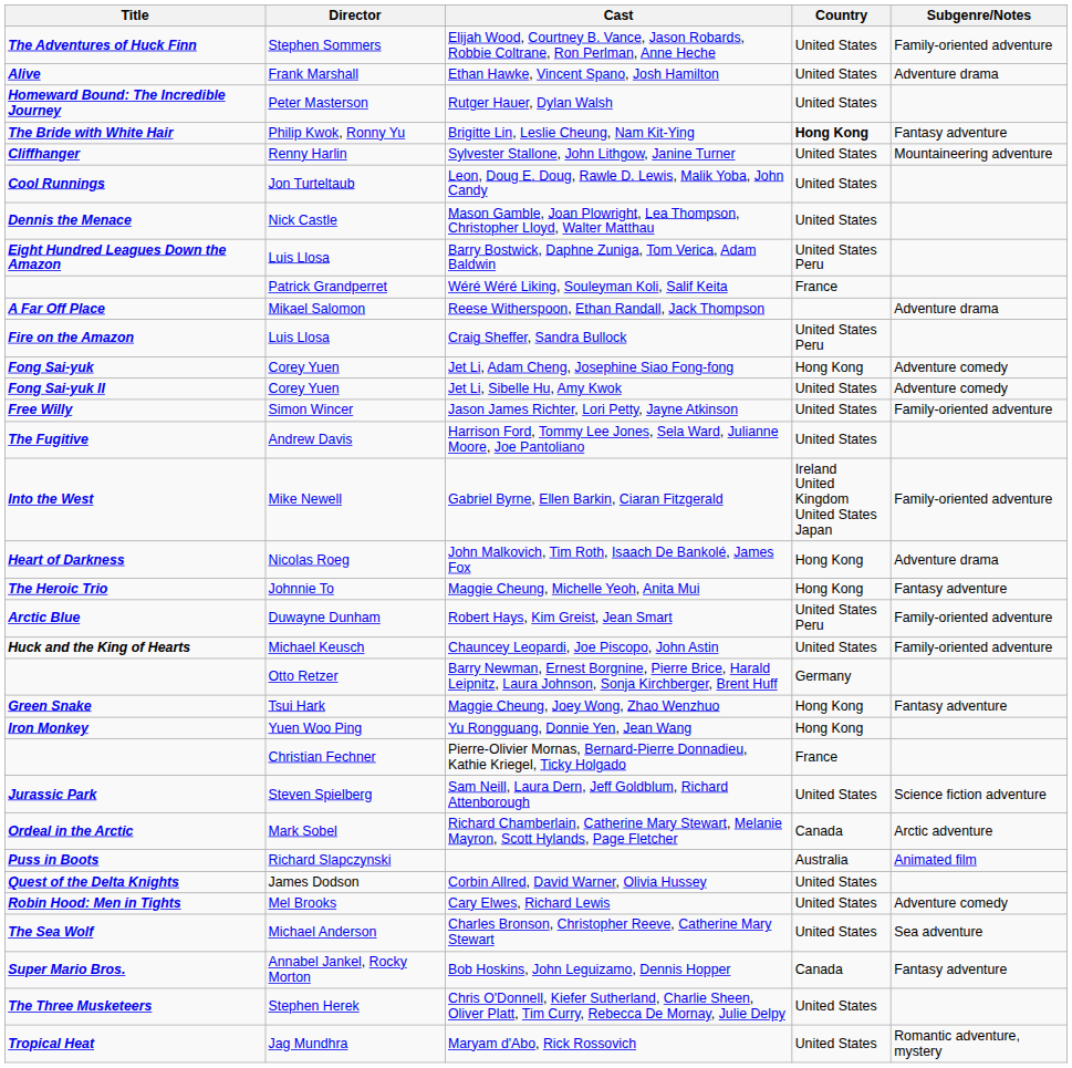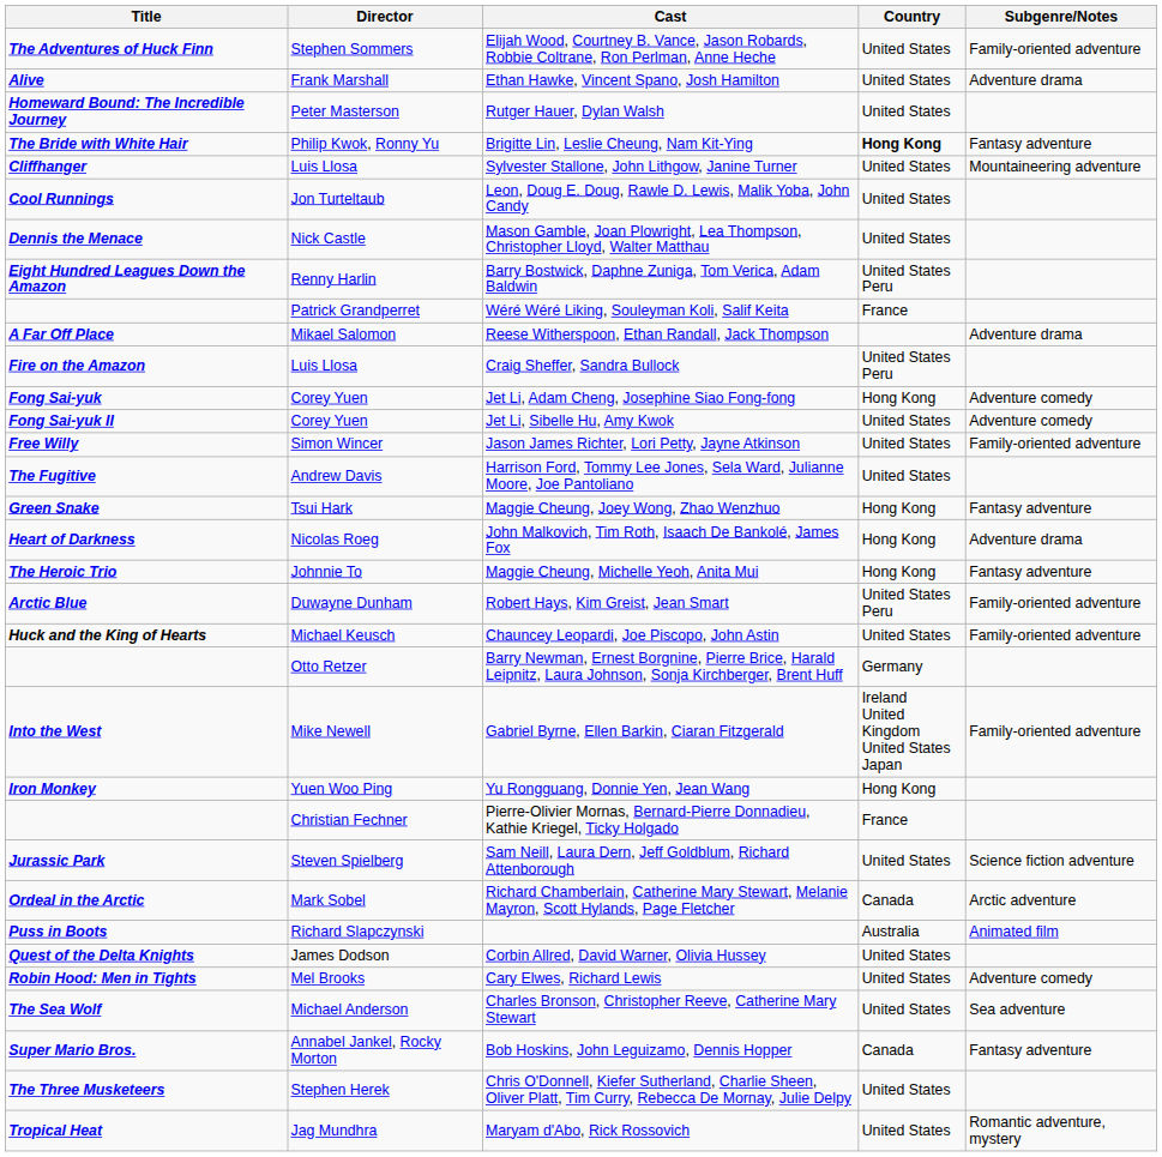Sylvester Stallone, John Lithgow, Janine Turner | Director: Renny Harlin -> Luis Llosa
Barry Bostwick, Daphne Zuniga, Tom Verica, Adam Baldwin | Director: Luis Llosa -> Renny Harlin
rows swapped: Maggie Cheung, Joey Wong, Zhao Wenzhuo <-> Gabriel Byrne, Ellen Barkin, Ciaran Fitzgerald
